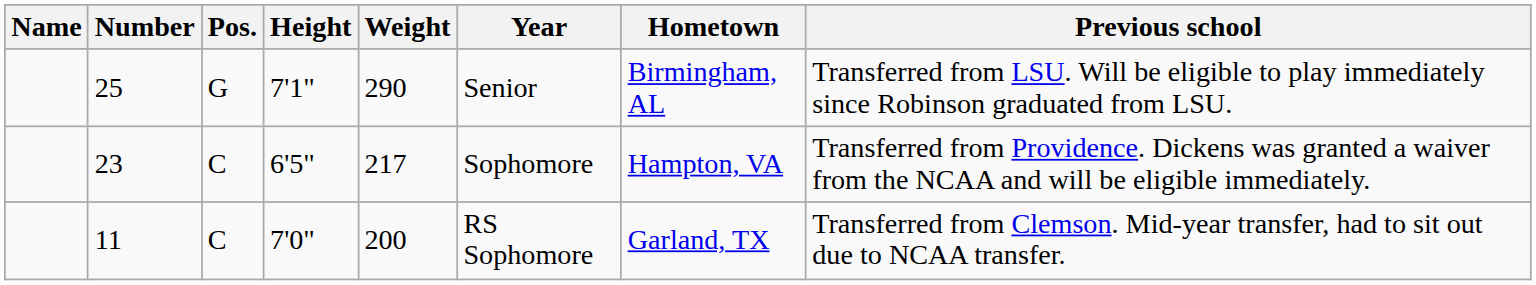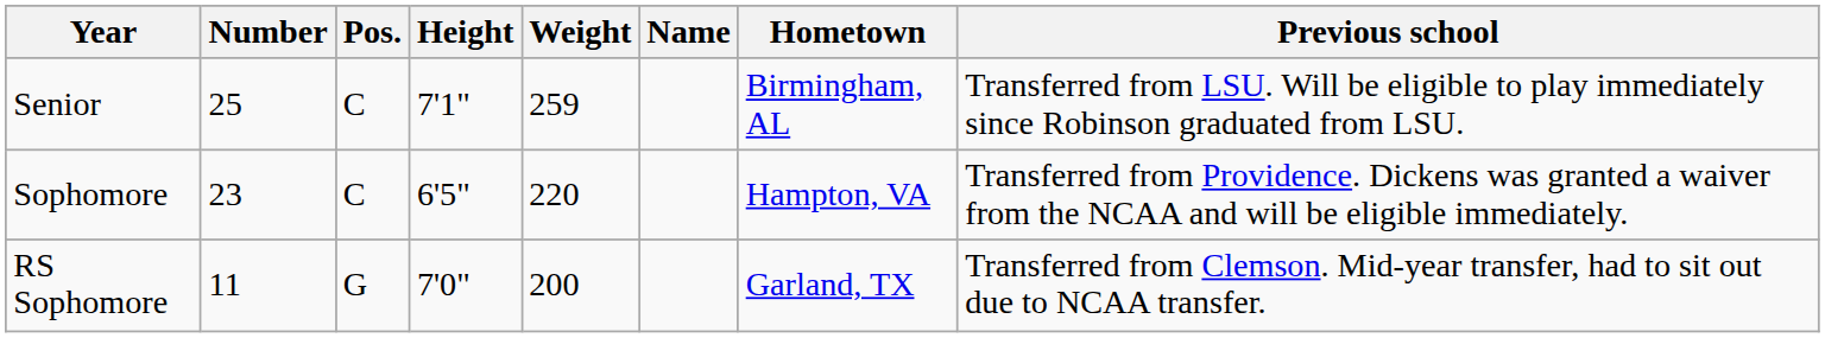columns swapped: Name <-> Year
25 | Pos.: G -> C
25 | Weight: 290 -> 259
23 | Weight: 217 -> 220
11 | Pos.: C -> G
